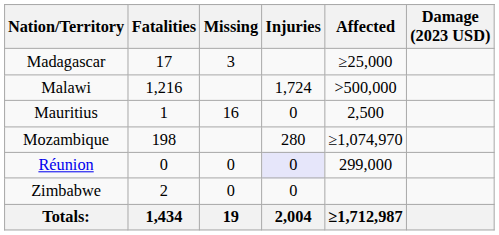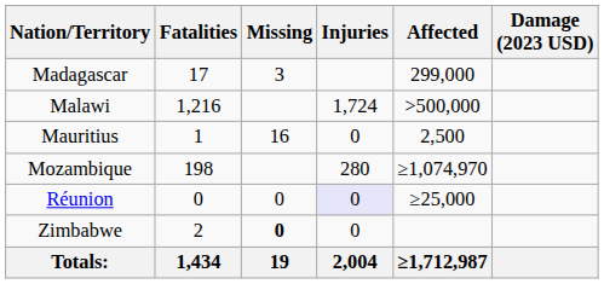Madagascar | Affected: ≥25,000 -> 299,000
Réunion | Affected: 299,000 -> ≥25,000
Zimbabwe | Missing: normal -> bold
